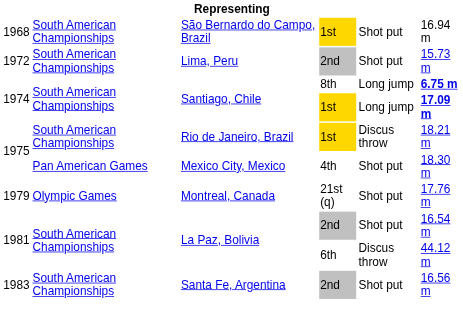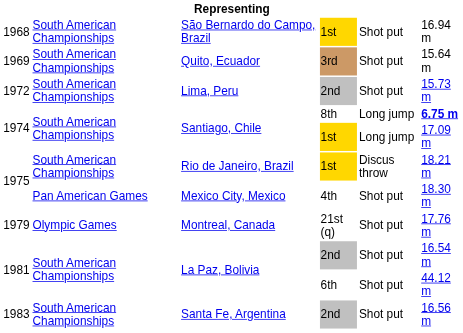+ row: 1969 | South American Championships | Quito, Ecuador | 3rd | Shot put | 15.64 m
Santiago, Chile / 1st | column 6: bold -> normal
La Paz, Bolivia / 6th | column 5: Discus throw -> Shot put
